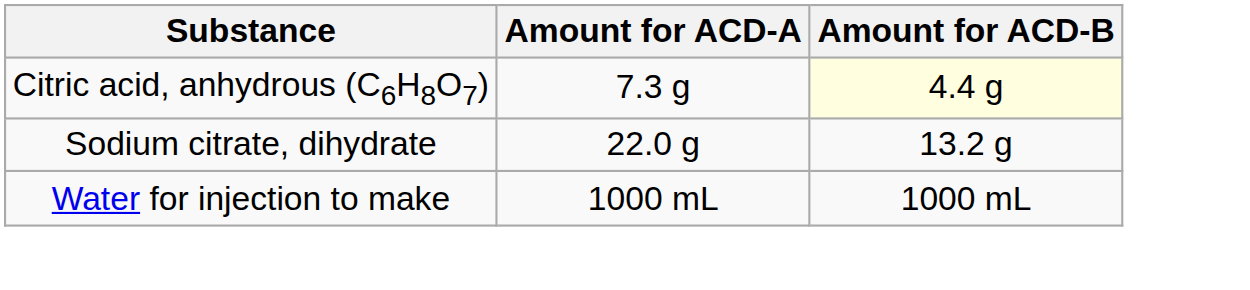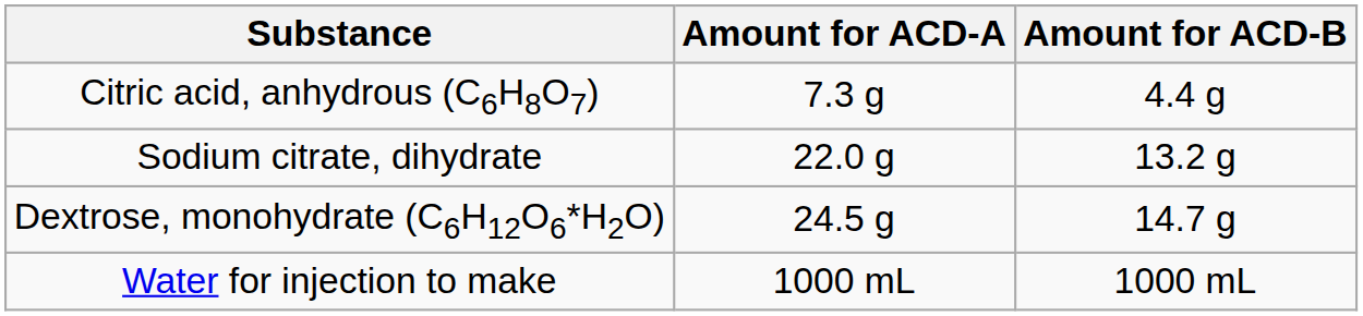Citric acid, anhydrous (C6H8O7) | Amount for ACD-B: lightyellow background -> no background
+ row: Dextrose, monohydrate (C6H12O6*H2O) | 24.5 g | 14.7 g
